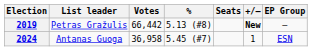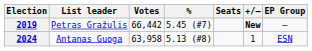2019 | %: 5.13 (#8) -> 5.45 (#7)
2024 | Votes: 36,958 -> 63,958
2024 | %: 5.45 (#7) -> 5.13 (#8)
